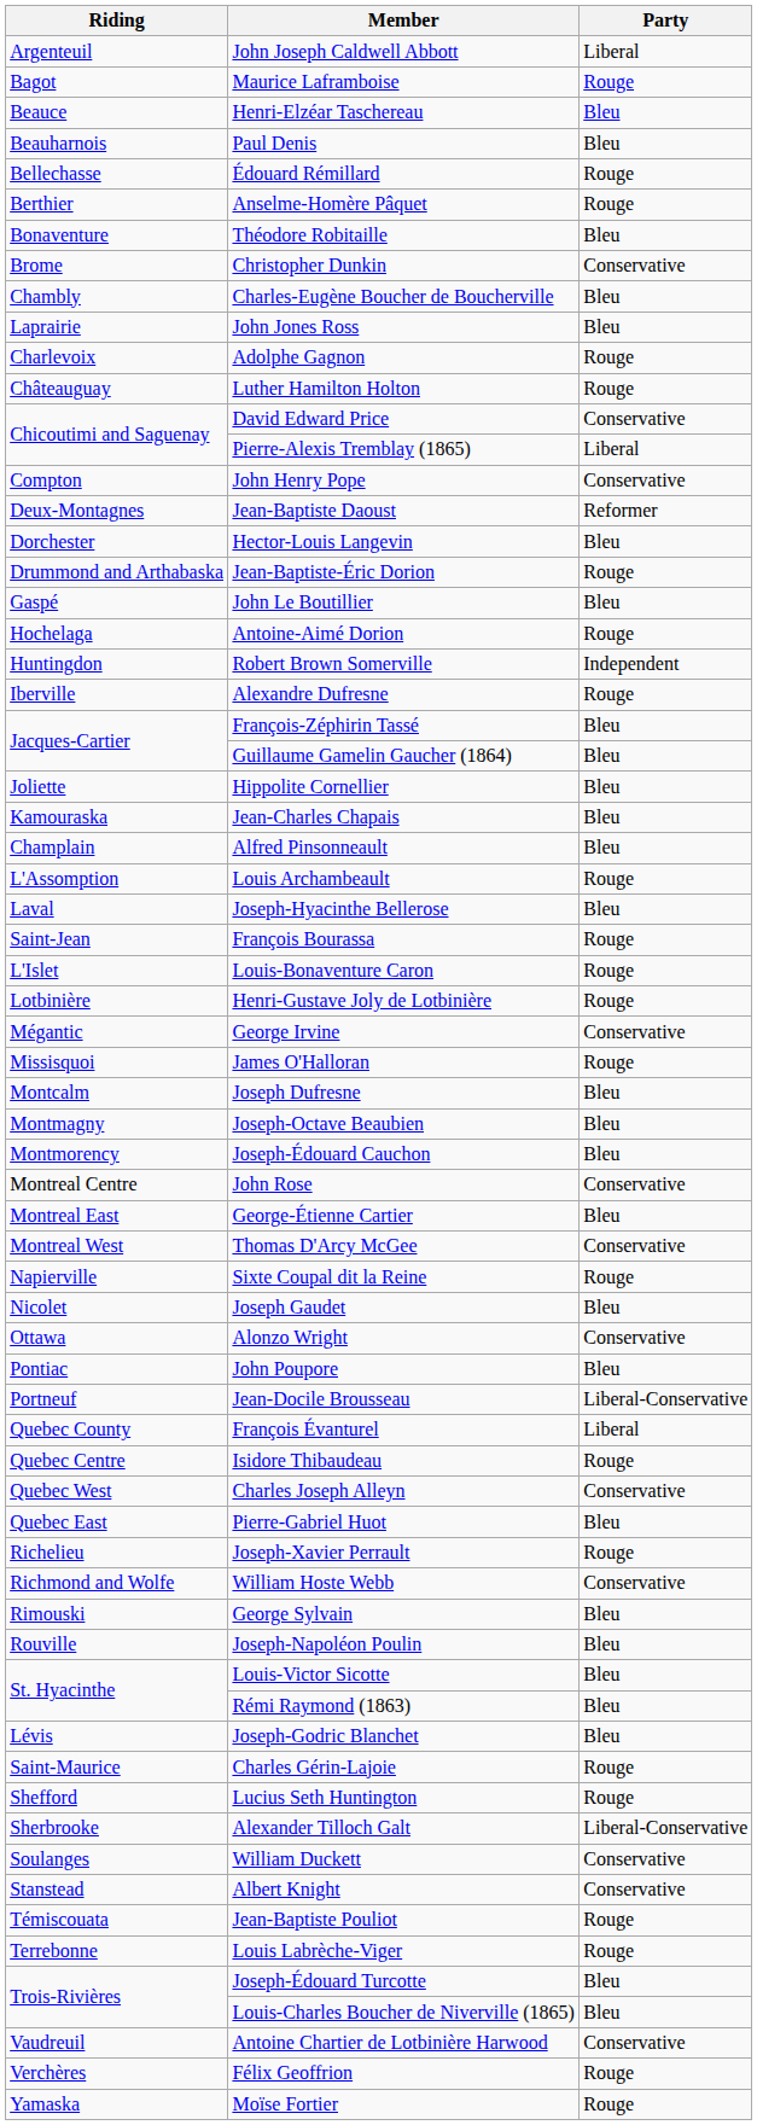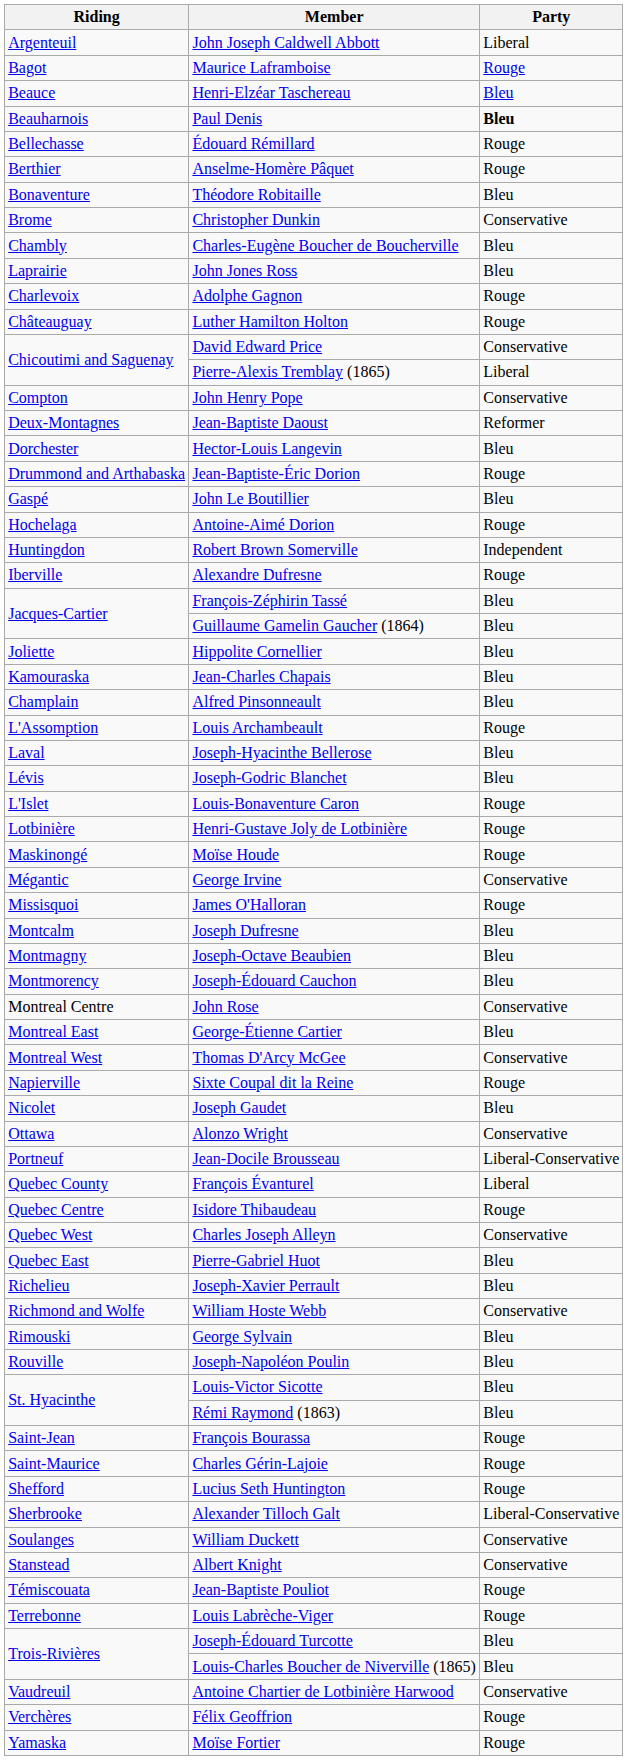Paul Denis | Party: normal -> bold
rows swapped: Joseph-Godric Blanchet <-> François Bourassa
+ row: Maskinongé | Moïse Houde | Rouge
- row: Pontiac | John Poupore | Bleu
Joseph-Xavier Perrault | Party: Rouge -> Bleu
